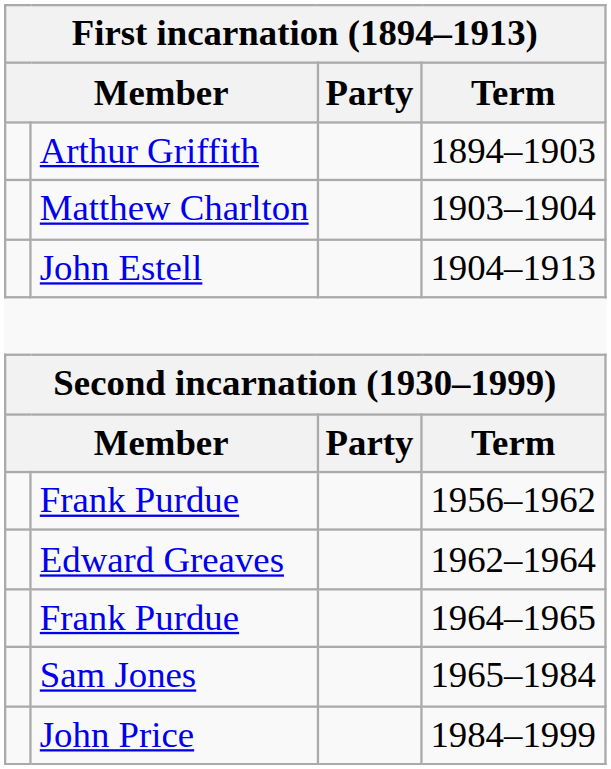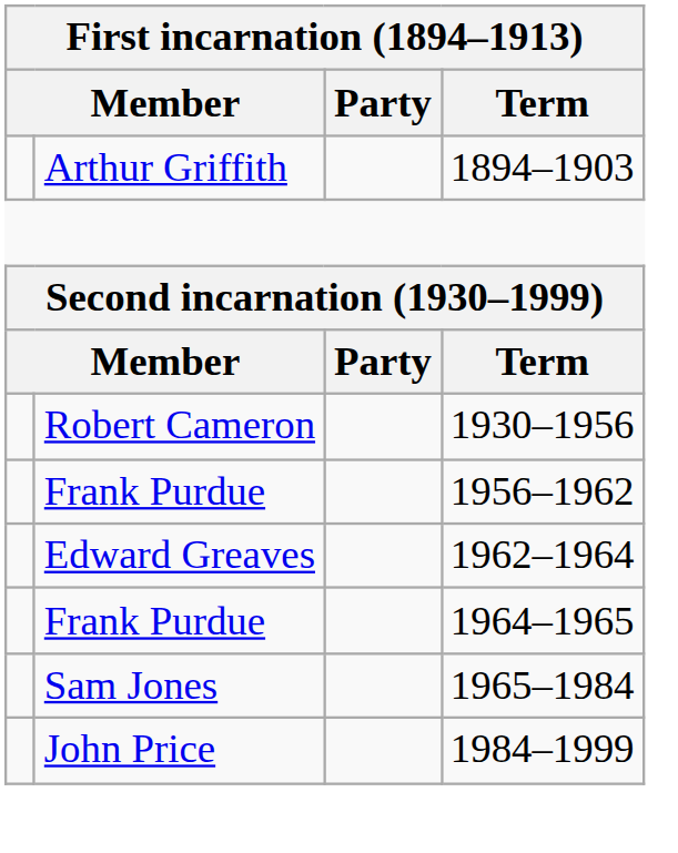- row: Matthew Charlton | 1903–1904
- row: John Estell | 1904–1913
+ row: Robert Cameron | 1930–1956
